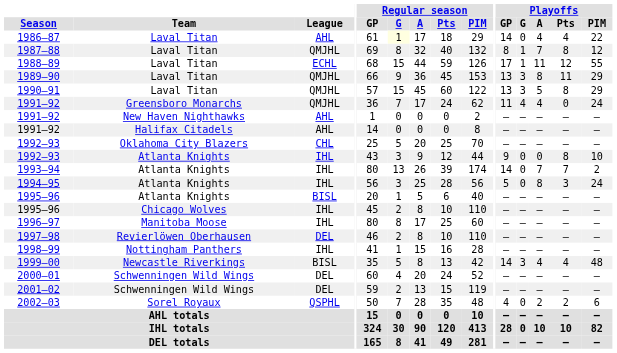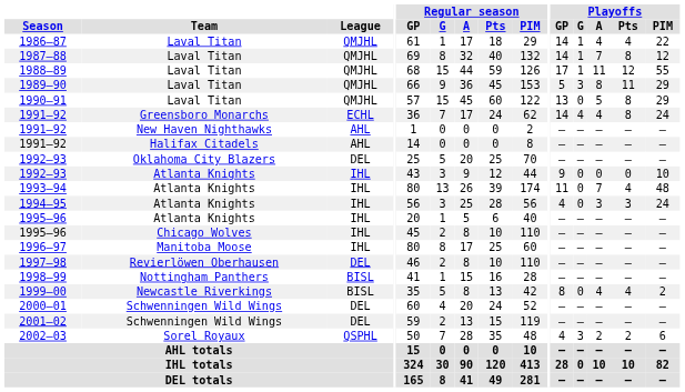1986–87 | League: AHL -> QMJHL
1986–87 | Regular season / G: lightyellow background -> no background
1986–87 | Playoffs / G: 0 -> 1
1987–88 | Playoffs / GP: 8 -> 14
1988–89 | League: ECHL -> QMJHL
1989–90 | Playoffs / GP: 13 -> 5
1990–91 | Playoffs / G: 3 -> 0
1991–92 / Greensboro Monarchs | League: QMJHL -> ECHL
1991–92 / Greensboro Monarchs | Playoffs / GP: 11 -> 14
1991–92 / Greensboro Monarchs | Playoffs / Pts: 0 -> 8
1992–93 / Oklahoma City Blazers | League: CHL -> DEL
1992–93 / Atlanta Knights | Playoffs / Pts: 8 -> 0
1993–94 | Playoffs / GP: 14 -> 11
1993–94 | Playoffs / Pts: 7 -> 4
1993–94 | Playoffs / PIM: 2 -> 48
1994–95 | Playoffs / GP: 5 -> 4
1994–95 | Playoffs / A: 8 -> 3
1995–96 / Atlanta Knights | League: BISL -> IHL
1998–99 | League: IHL -> BISL
1999–00 | Playoffs / GP: 14 -> 8
1999–00 | Playoffs / G: 3 -> 0
1999–00 | Playoffs / PIM: 48 -> 2
2002–03 | Playoffs / G: 0 -> 3
